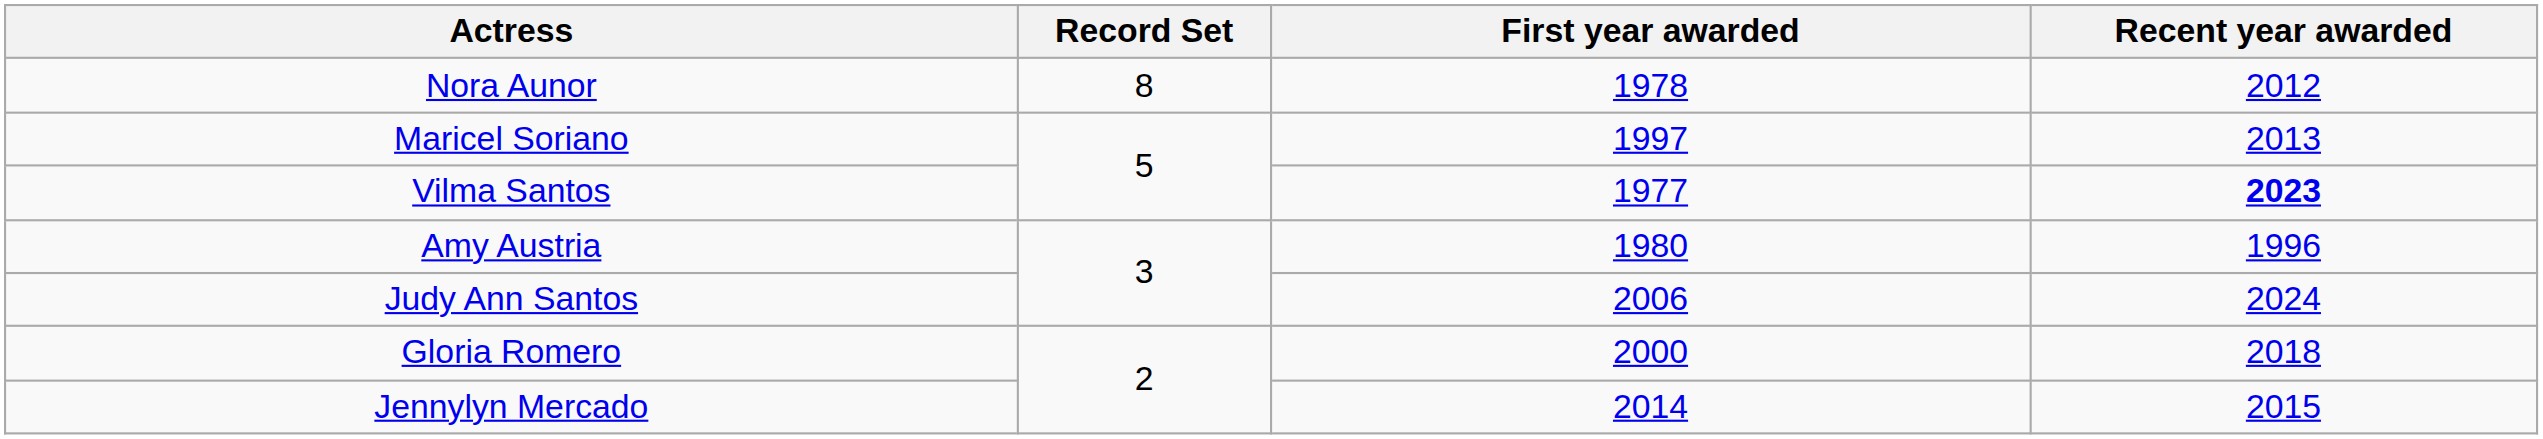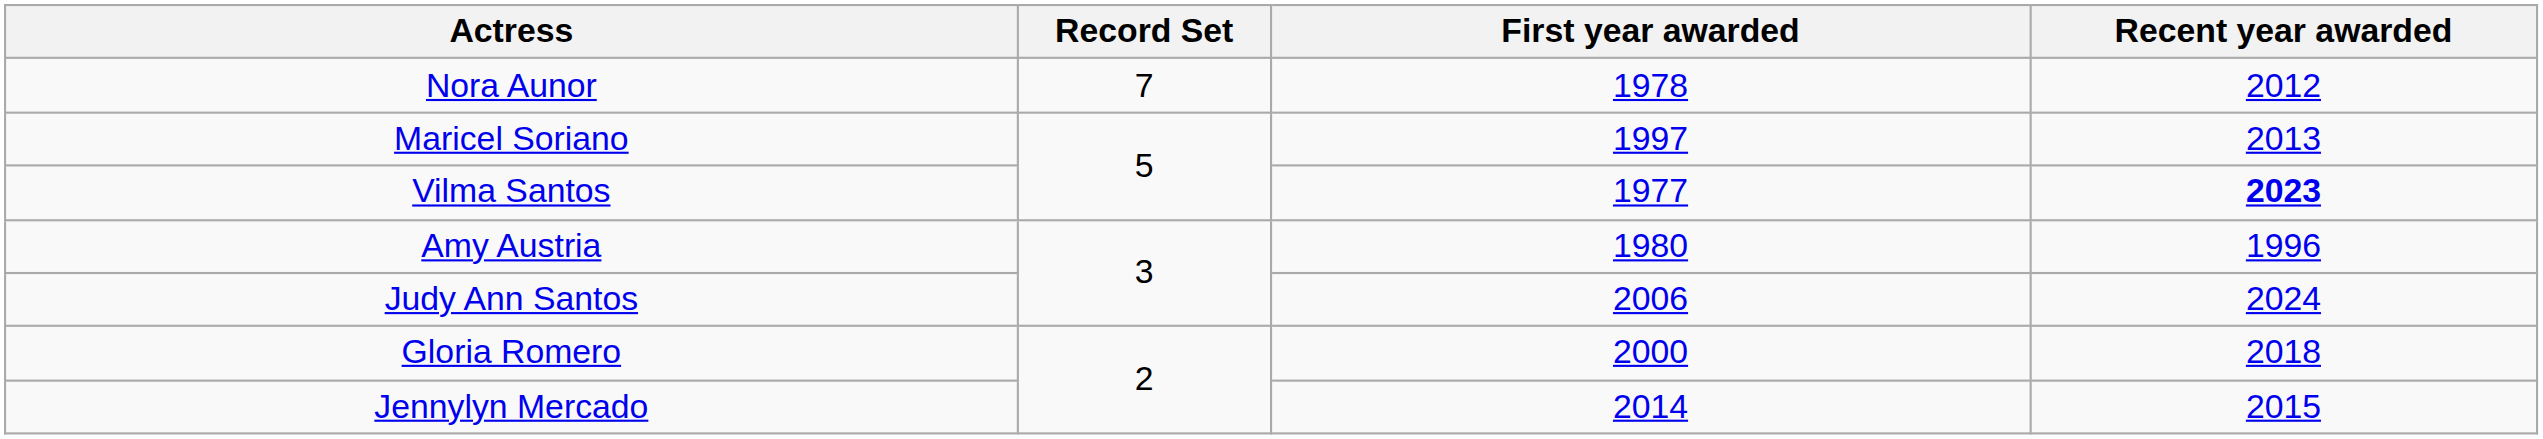Nora Aunor | Record Set: 8 -> 7
